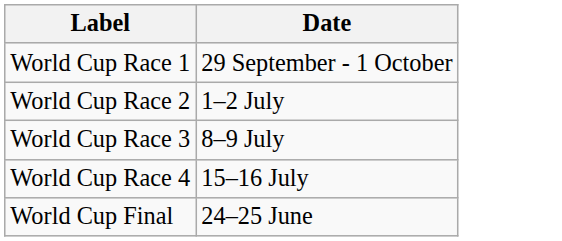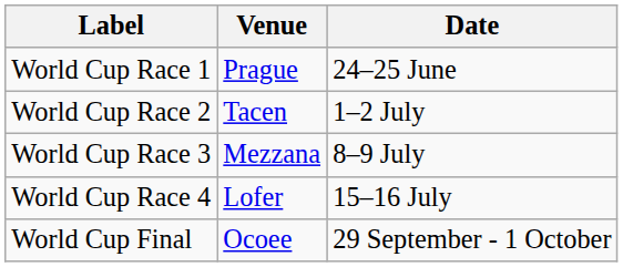+ column: Venue | Prague | Tacen | Mezzana | Lofer | Ocoee
World Cup Race 1 | Date: 29 September - 1 October -> 24–25 June
World Cup Final | Date: 24–25 June -> 29 September - 1 October
